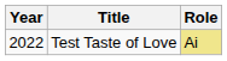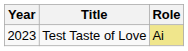Test Taste of Love | Year: 2022 -> 2023
